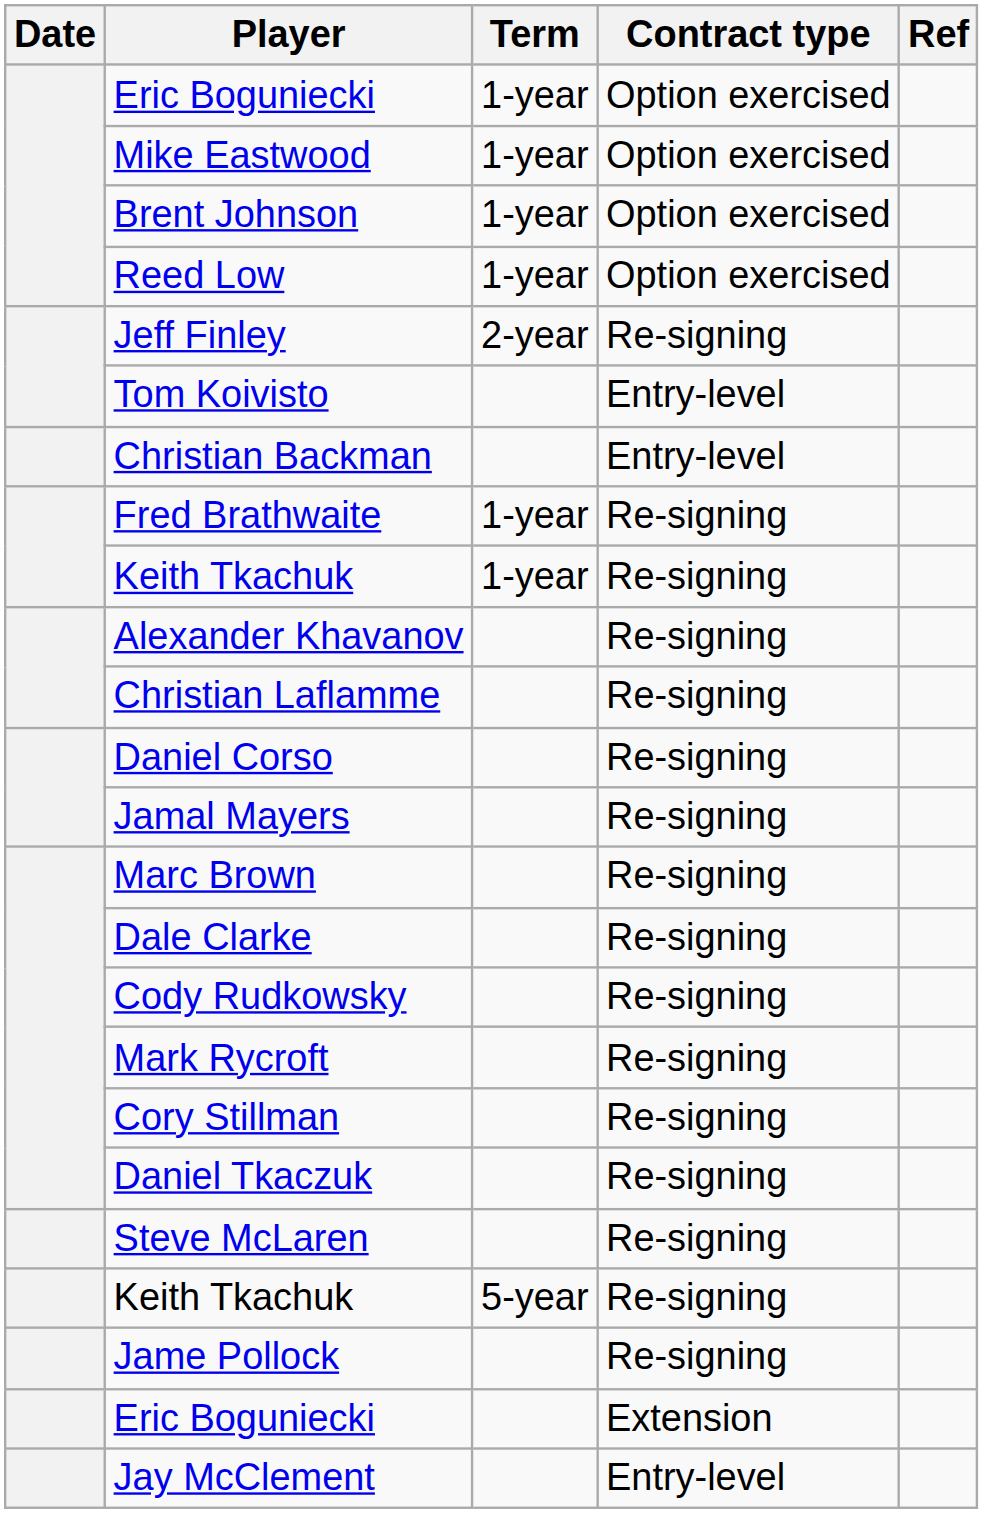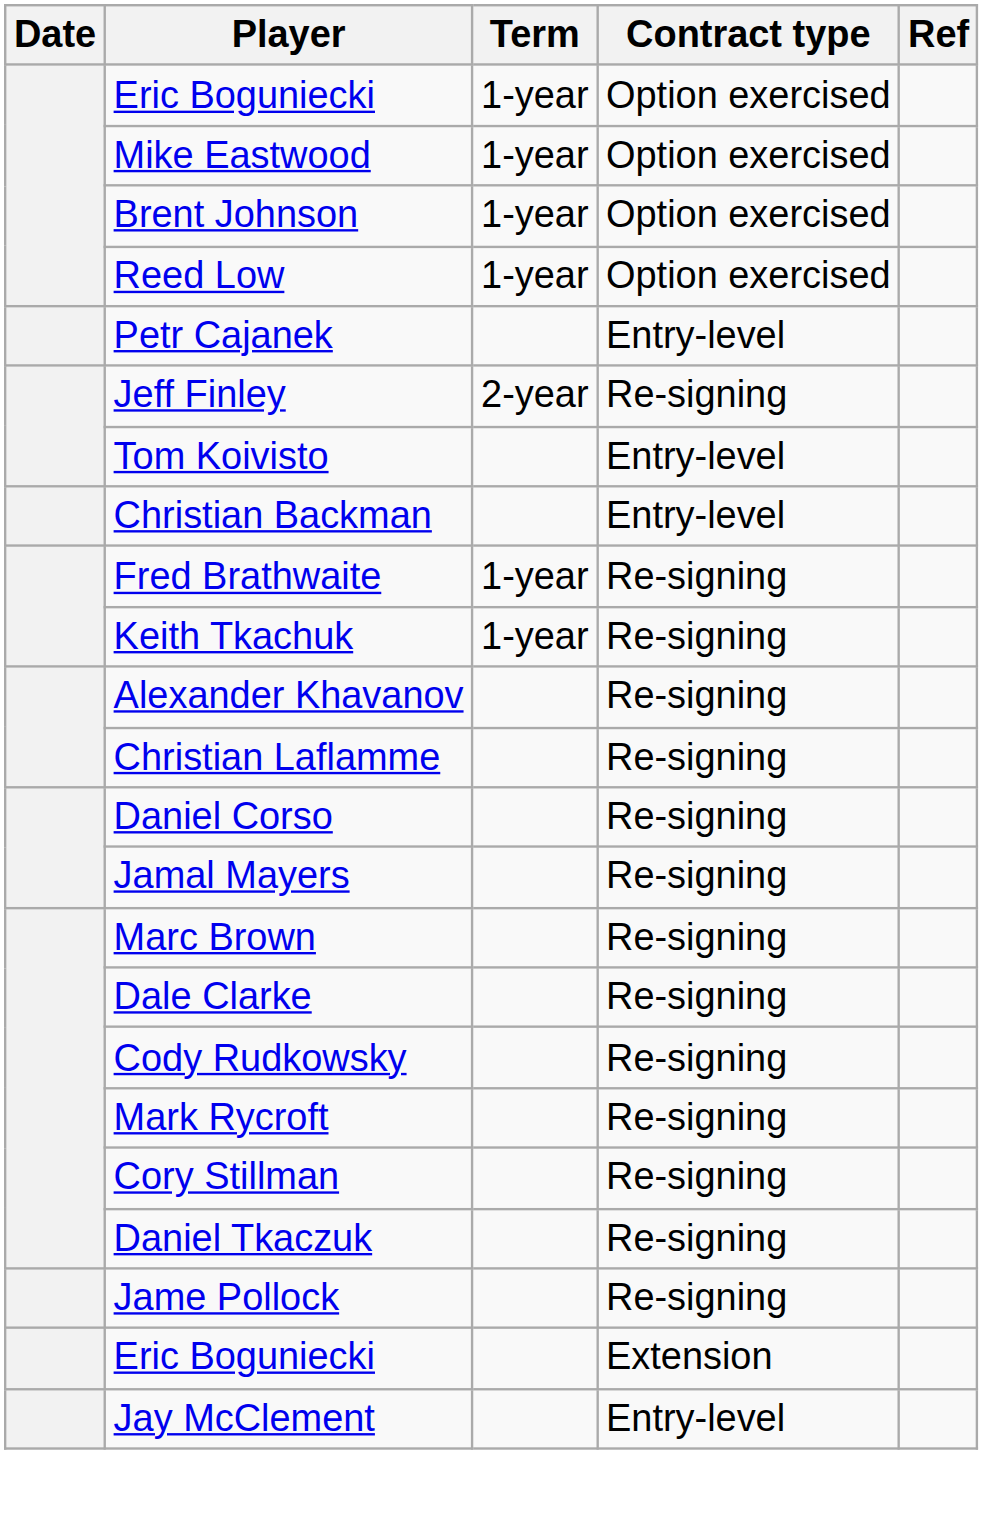+ row: Petr Cajanek | Entry-level
- row: Steve McLaren | Re-signing
- row: Keith Tkachuk | 5-year | Re-signing
